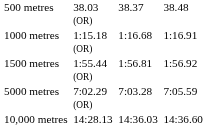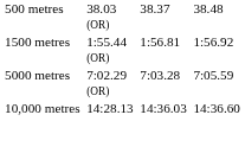- row: 1000 metres | 1:15.18 (OR) | 1:16.68 | 1:16.91
